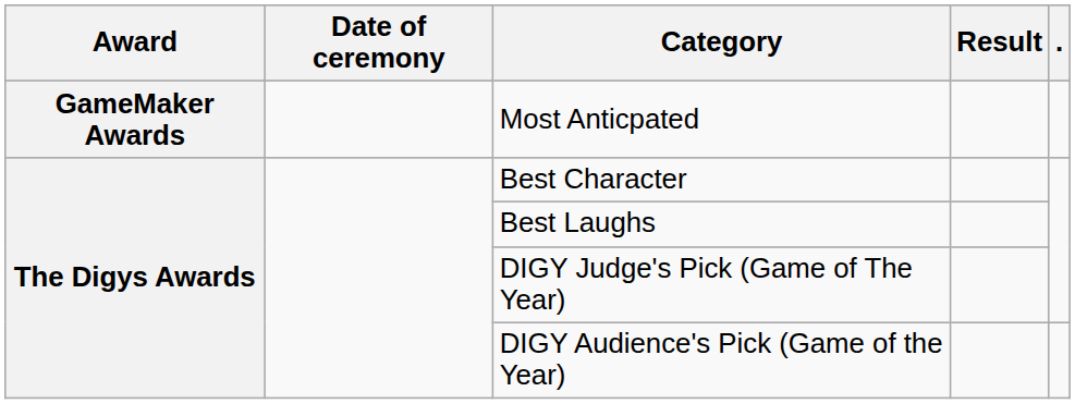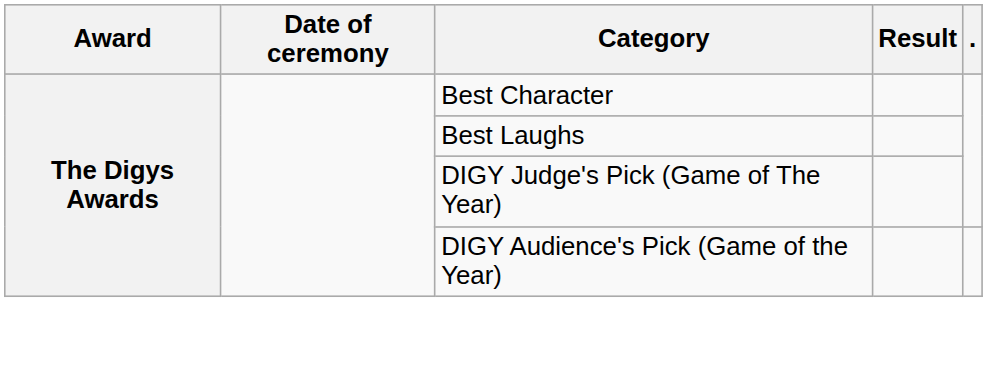- row: GameMaker Awards | Most Anticpated
